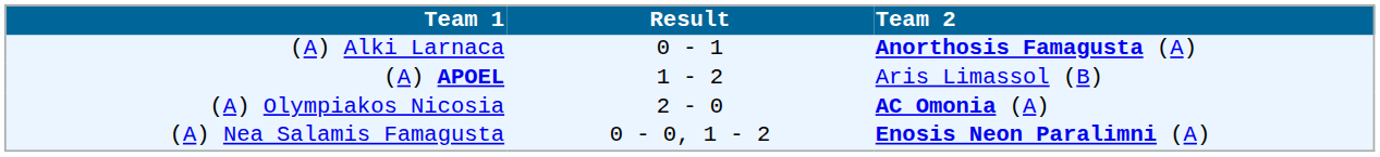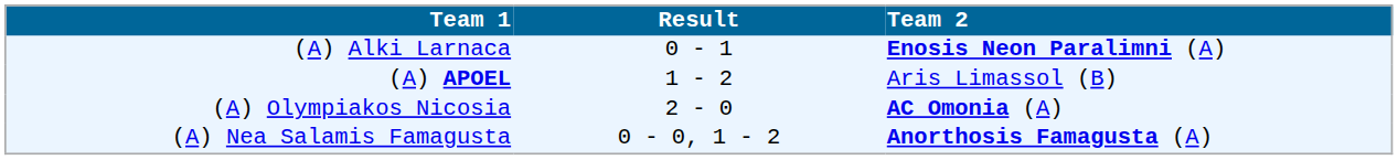(A) Alki Larnaca | Team 2: Anorthosis Famagusta (A) -> Enosis Neon Paralimni (A)
(A) Nea Salamis Famagusta | Team 2: Enosis Neon Paralimni (A) -> Anorthosis Famagusta (A)
